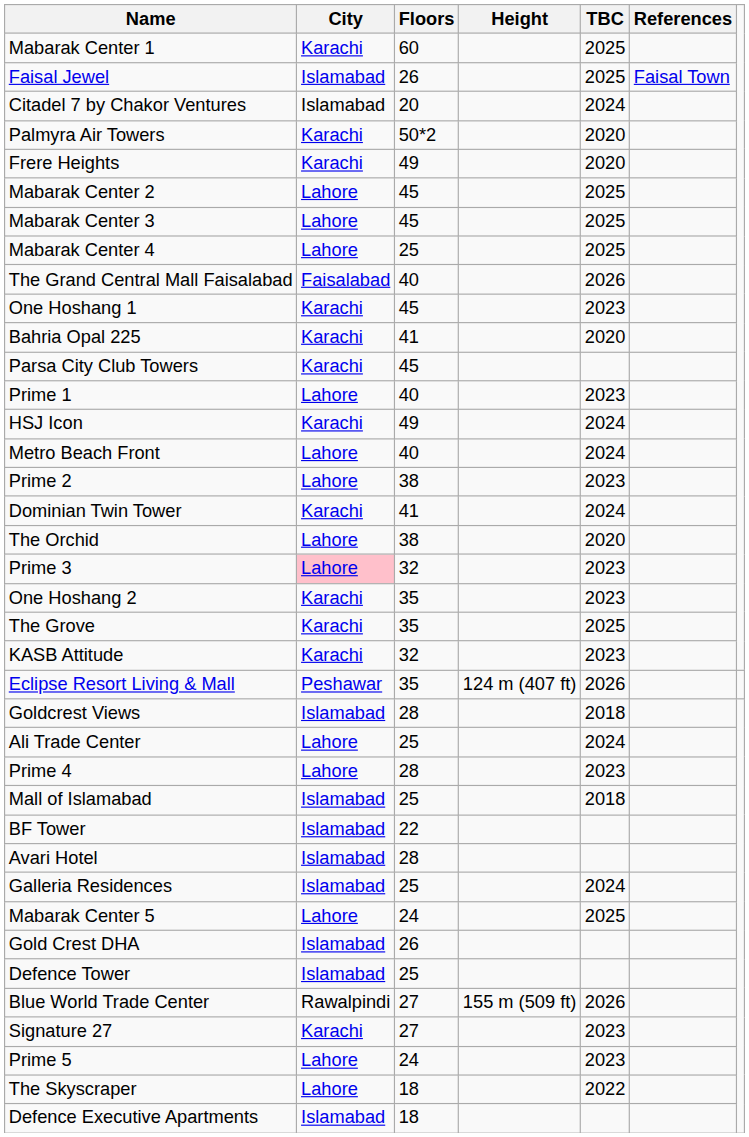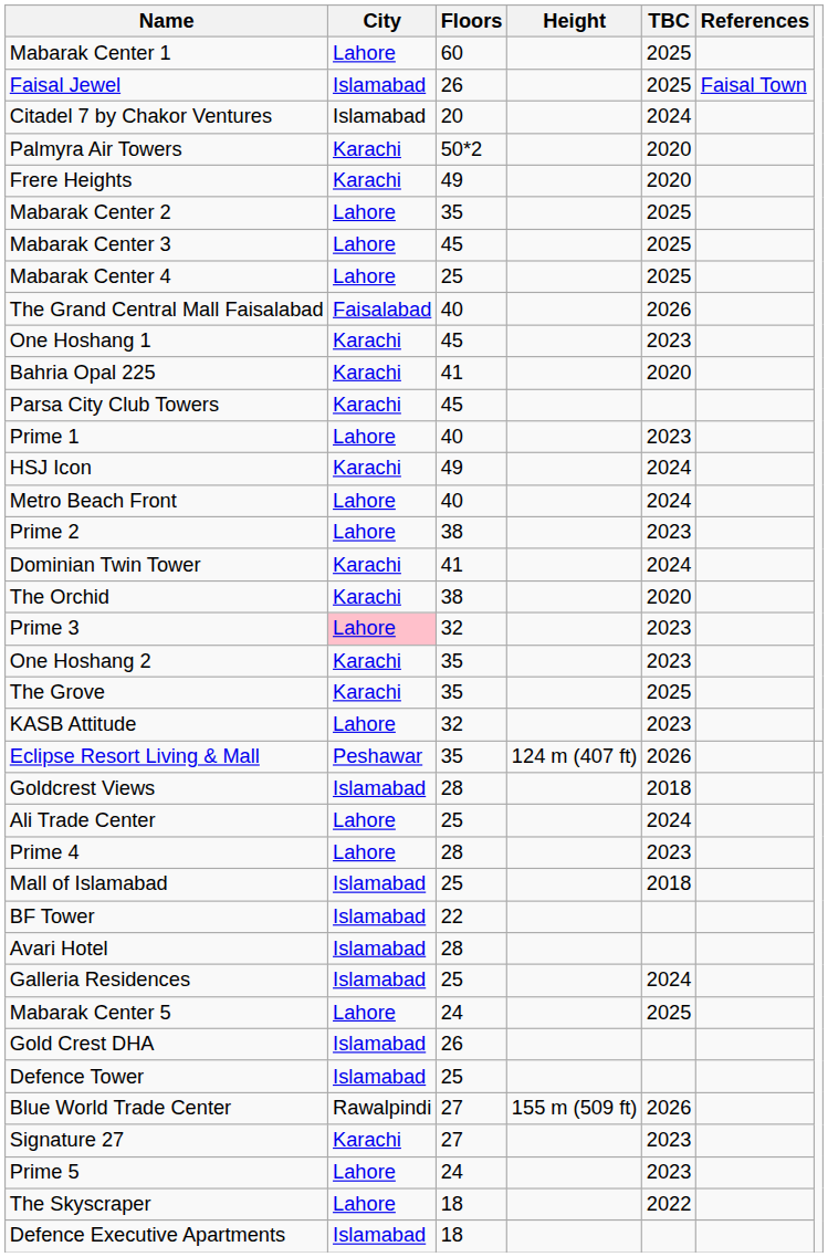Mabarak Center 1 | City: Karachi -> Lahore
Mabarak Center 2 | Floors: 45 -> 35
The Orchid | City: Lahore -> Karachi
KASB Attitude | City: Karachi -> Lahore
